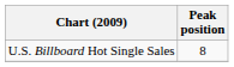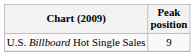U.S. Billboard Hot Single Sales | Peak position: 8 -> 9
